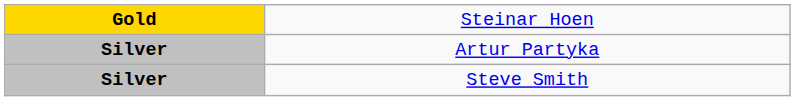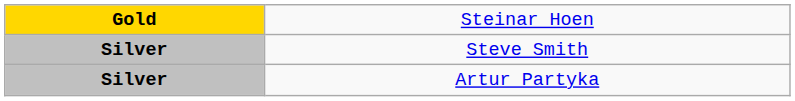rows swapped: Artur Partyka <-> Steve Smith
